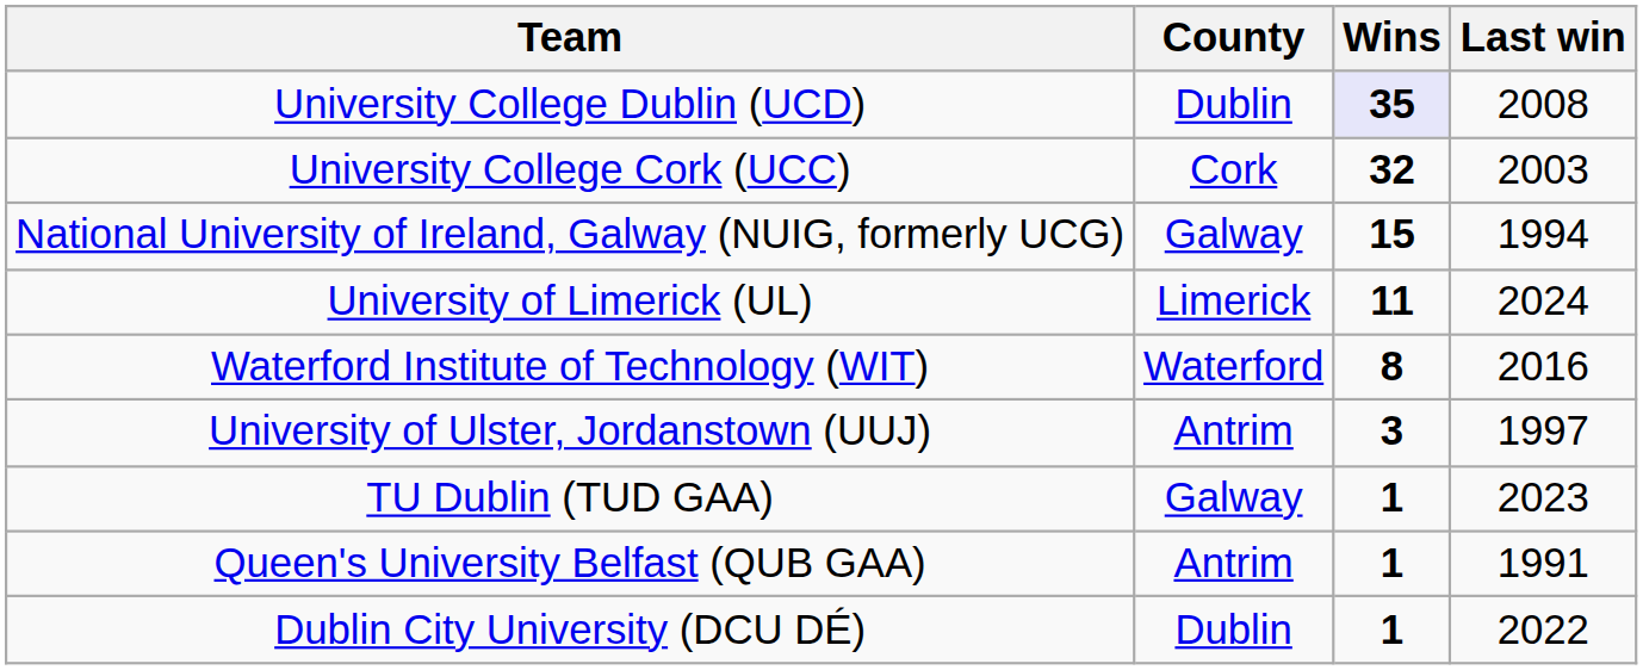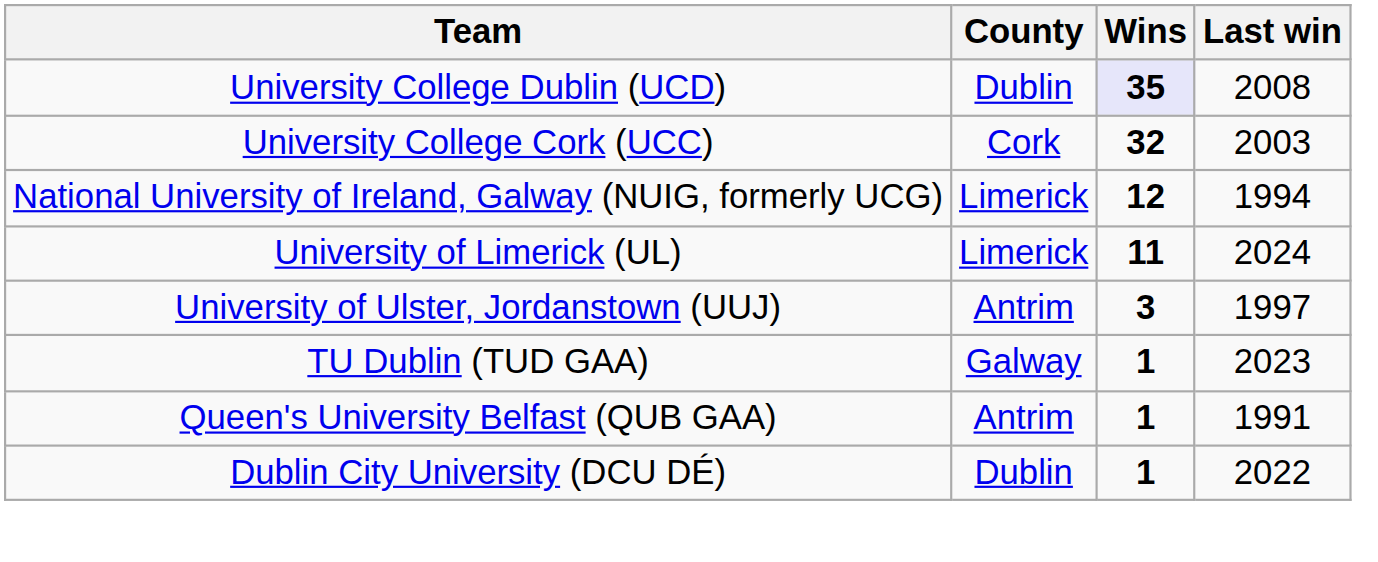National University of Ireland, Galway (NUIG, formerly UCG) | County: Galway -> Limerick
National University of Ireland, Galway (NUIG, formerly UCG) | Wins: 15 -> 12
- row: Waterford Institute of Technology (WIT) | Waterford | 8 | 2016
